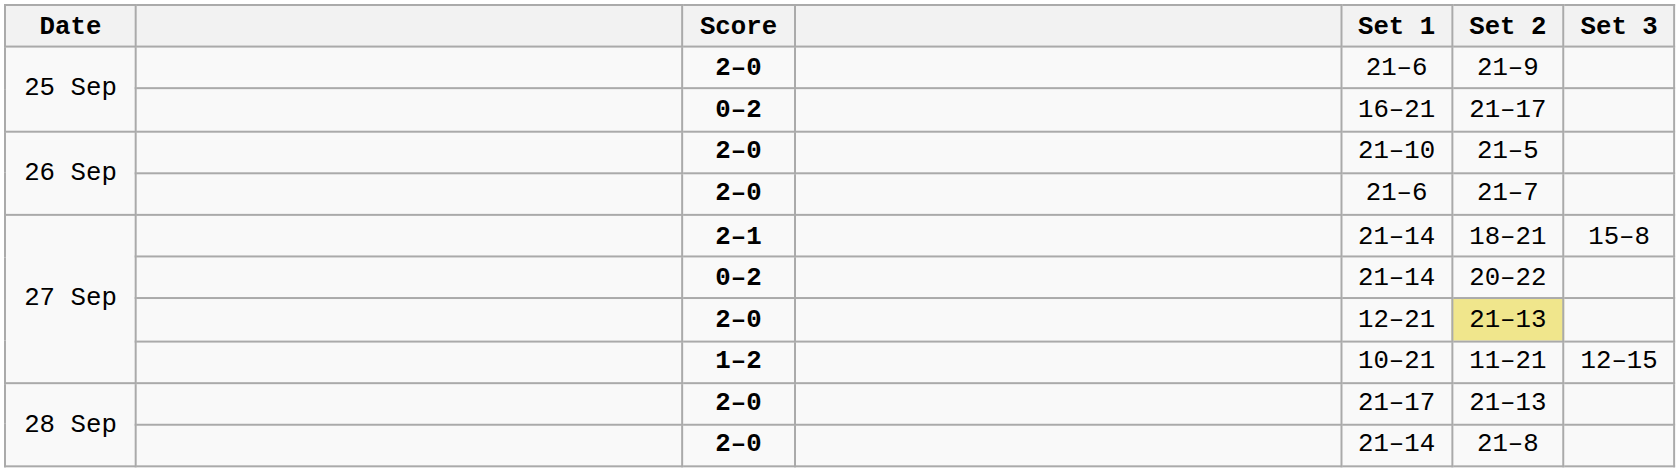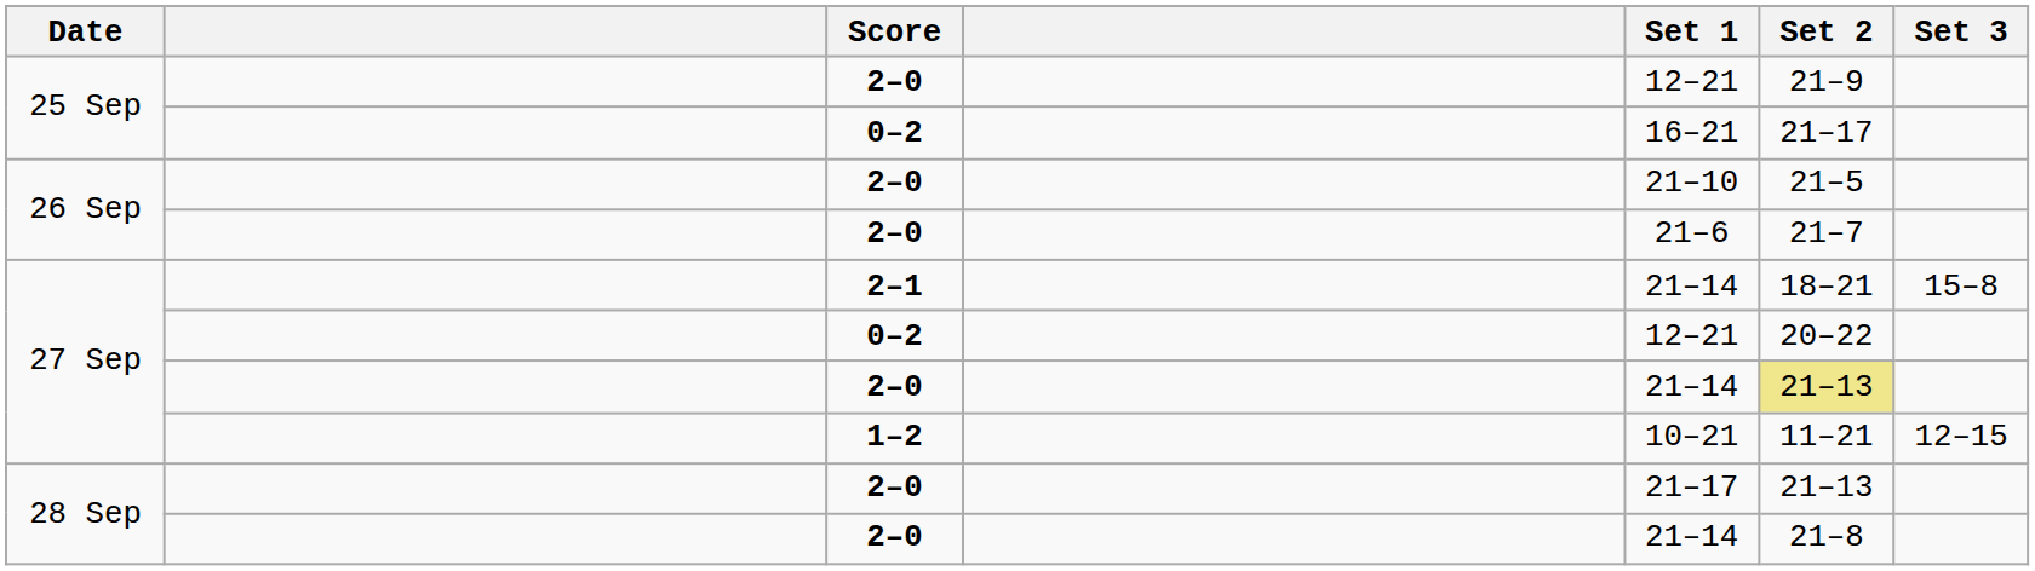25 Sep / 2–0 | Set 1: 21–6 -> 12–21
27 Sep / 0–2 | Set 1: 21–14 -> 12–21
27 Sep / 2–0 | Set 1: 12–21 -> 21–14
